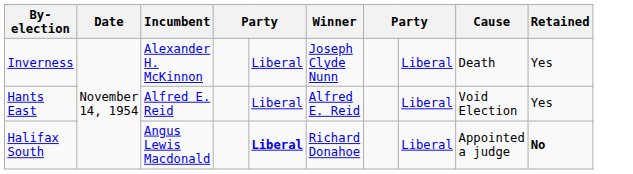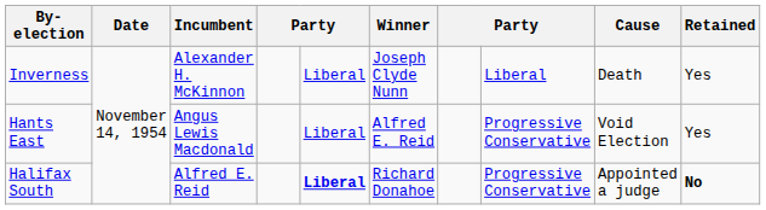Hants East | Incumbent: Alfred E. Reid -> Angus Lewis Macdonald
Hants East | column 8: Liberal -> Progressive Conservative
Halifax South | Incumbent: Angus Lewis Macdonald -> Alfred E. Reid
Halifax South | column 8: Liberal -> Progressive Conservative
